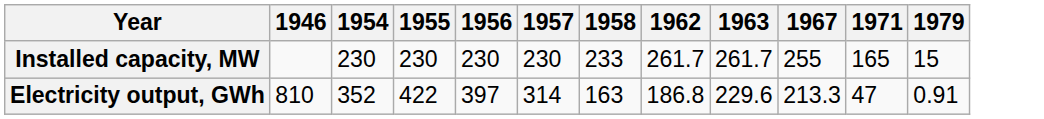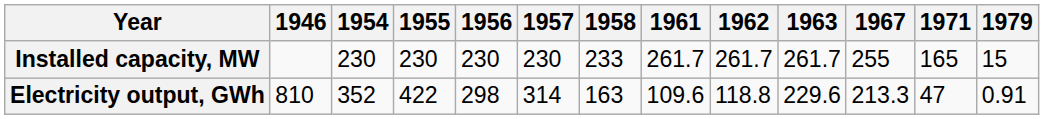+ column: 1961 | 261.7 | 109.6
Electricity output, GWh | 1956: 397 -> 298
Electricity output, GWh | 1962: 186.8 -> 118.8
